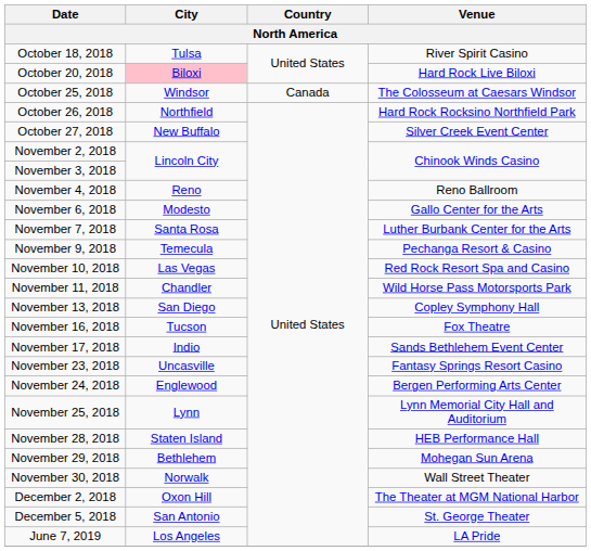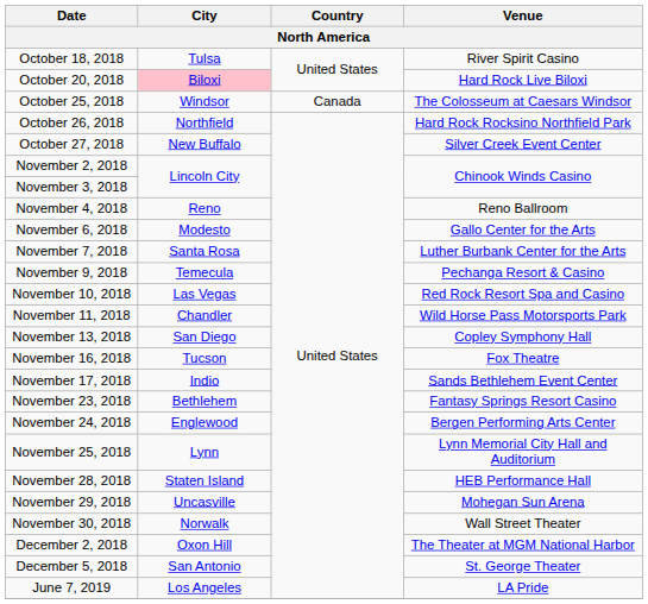November 23, 2018 | City: Uncasville -> Bethlehem
November 29, 2018 | City: Bethlehem -> Uncasville
